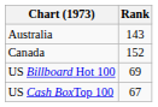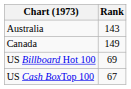Canada | Rank: 152 -> 149
